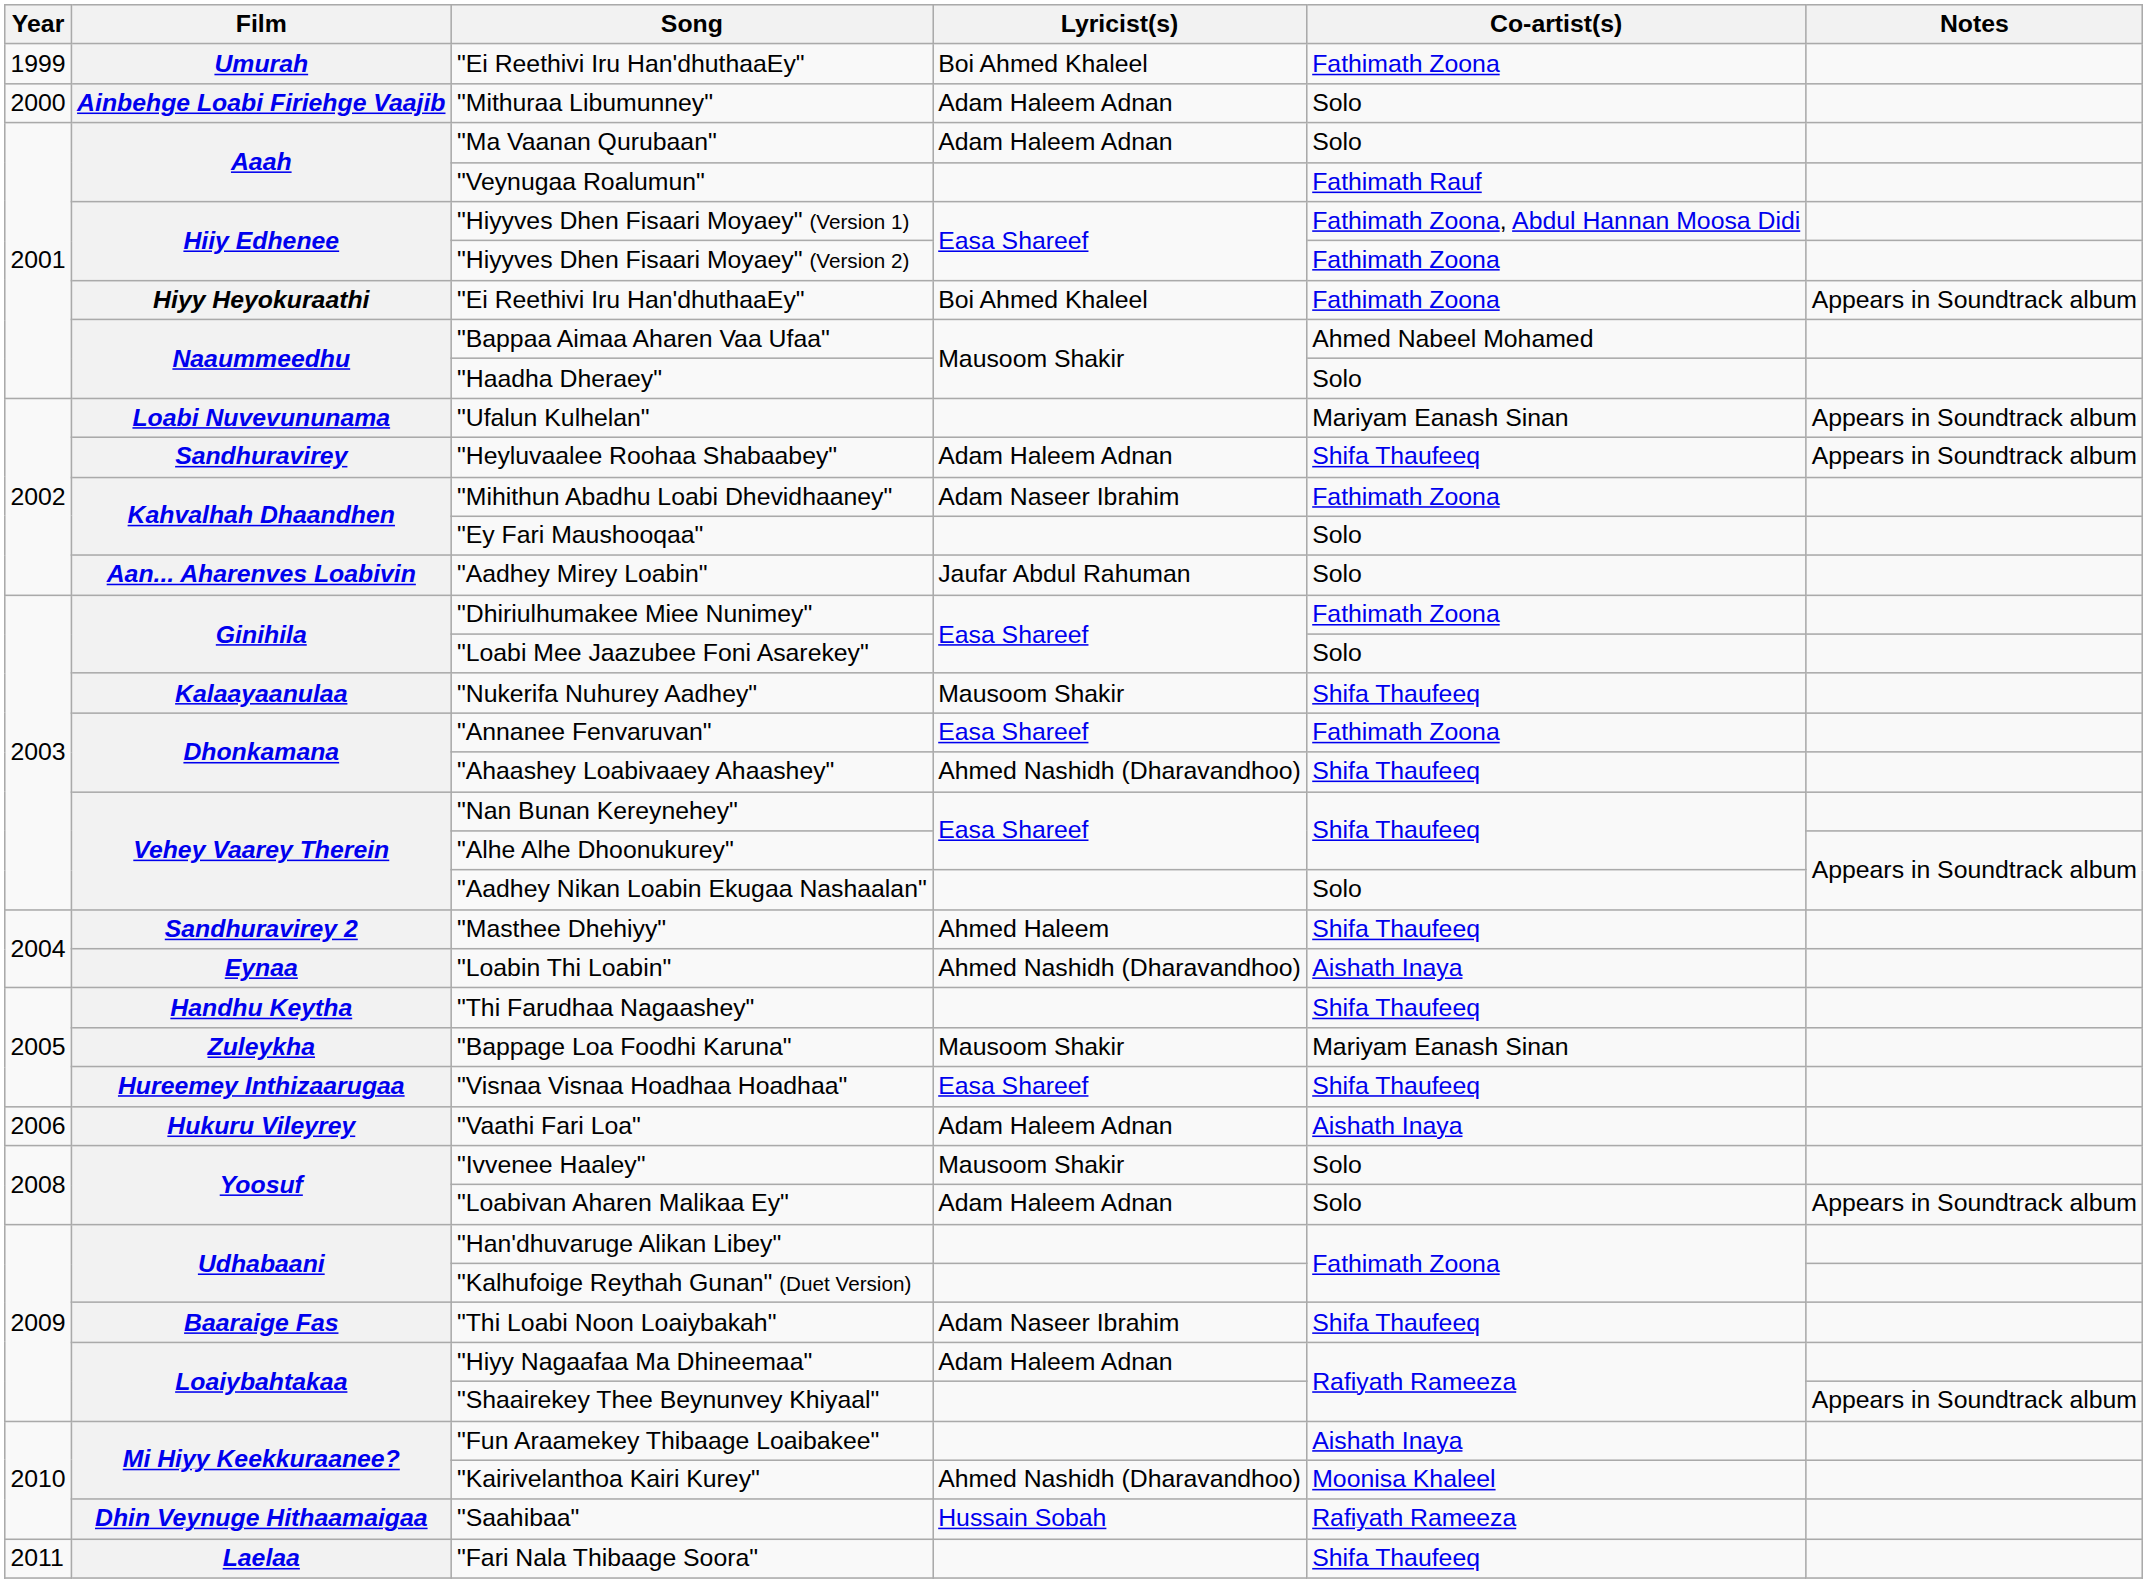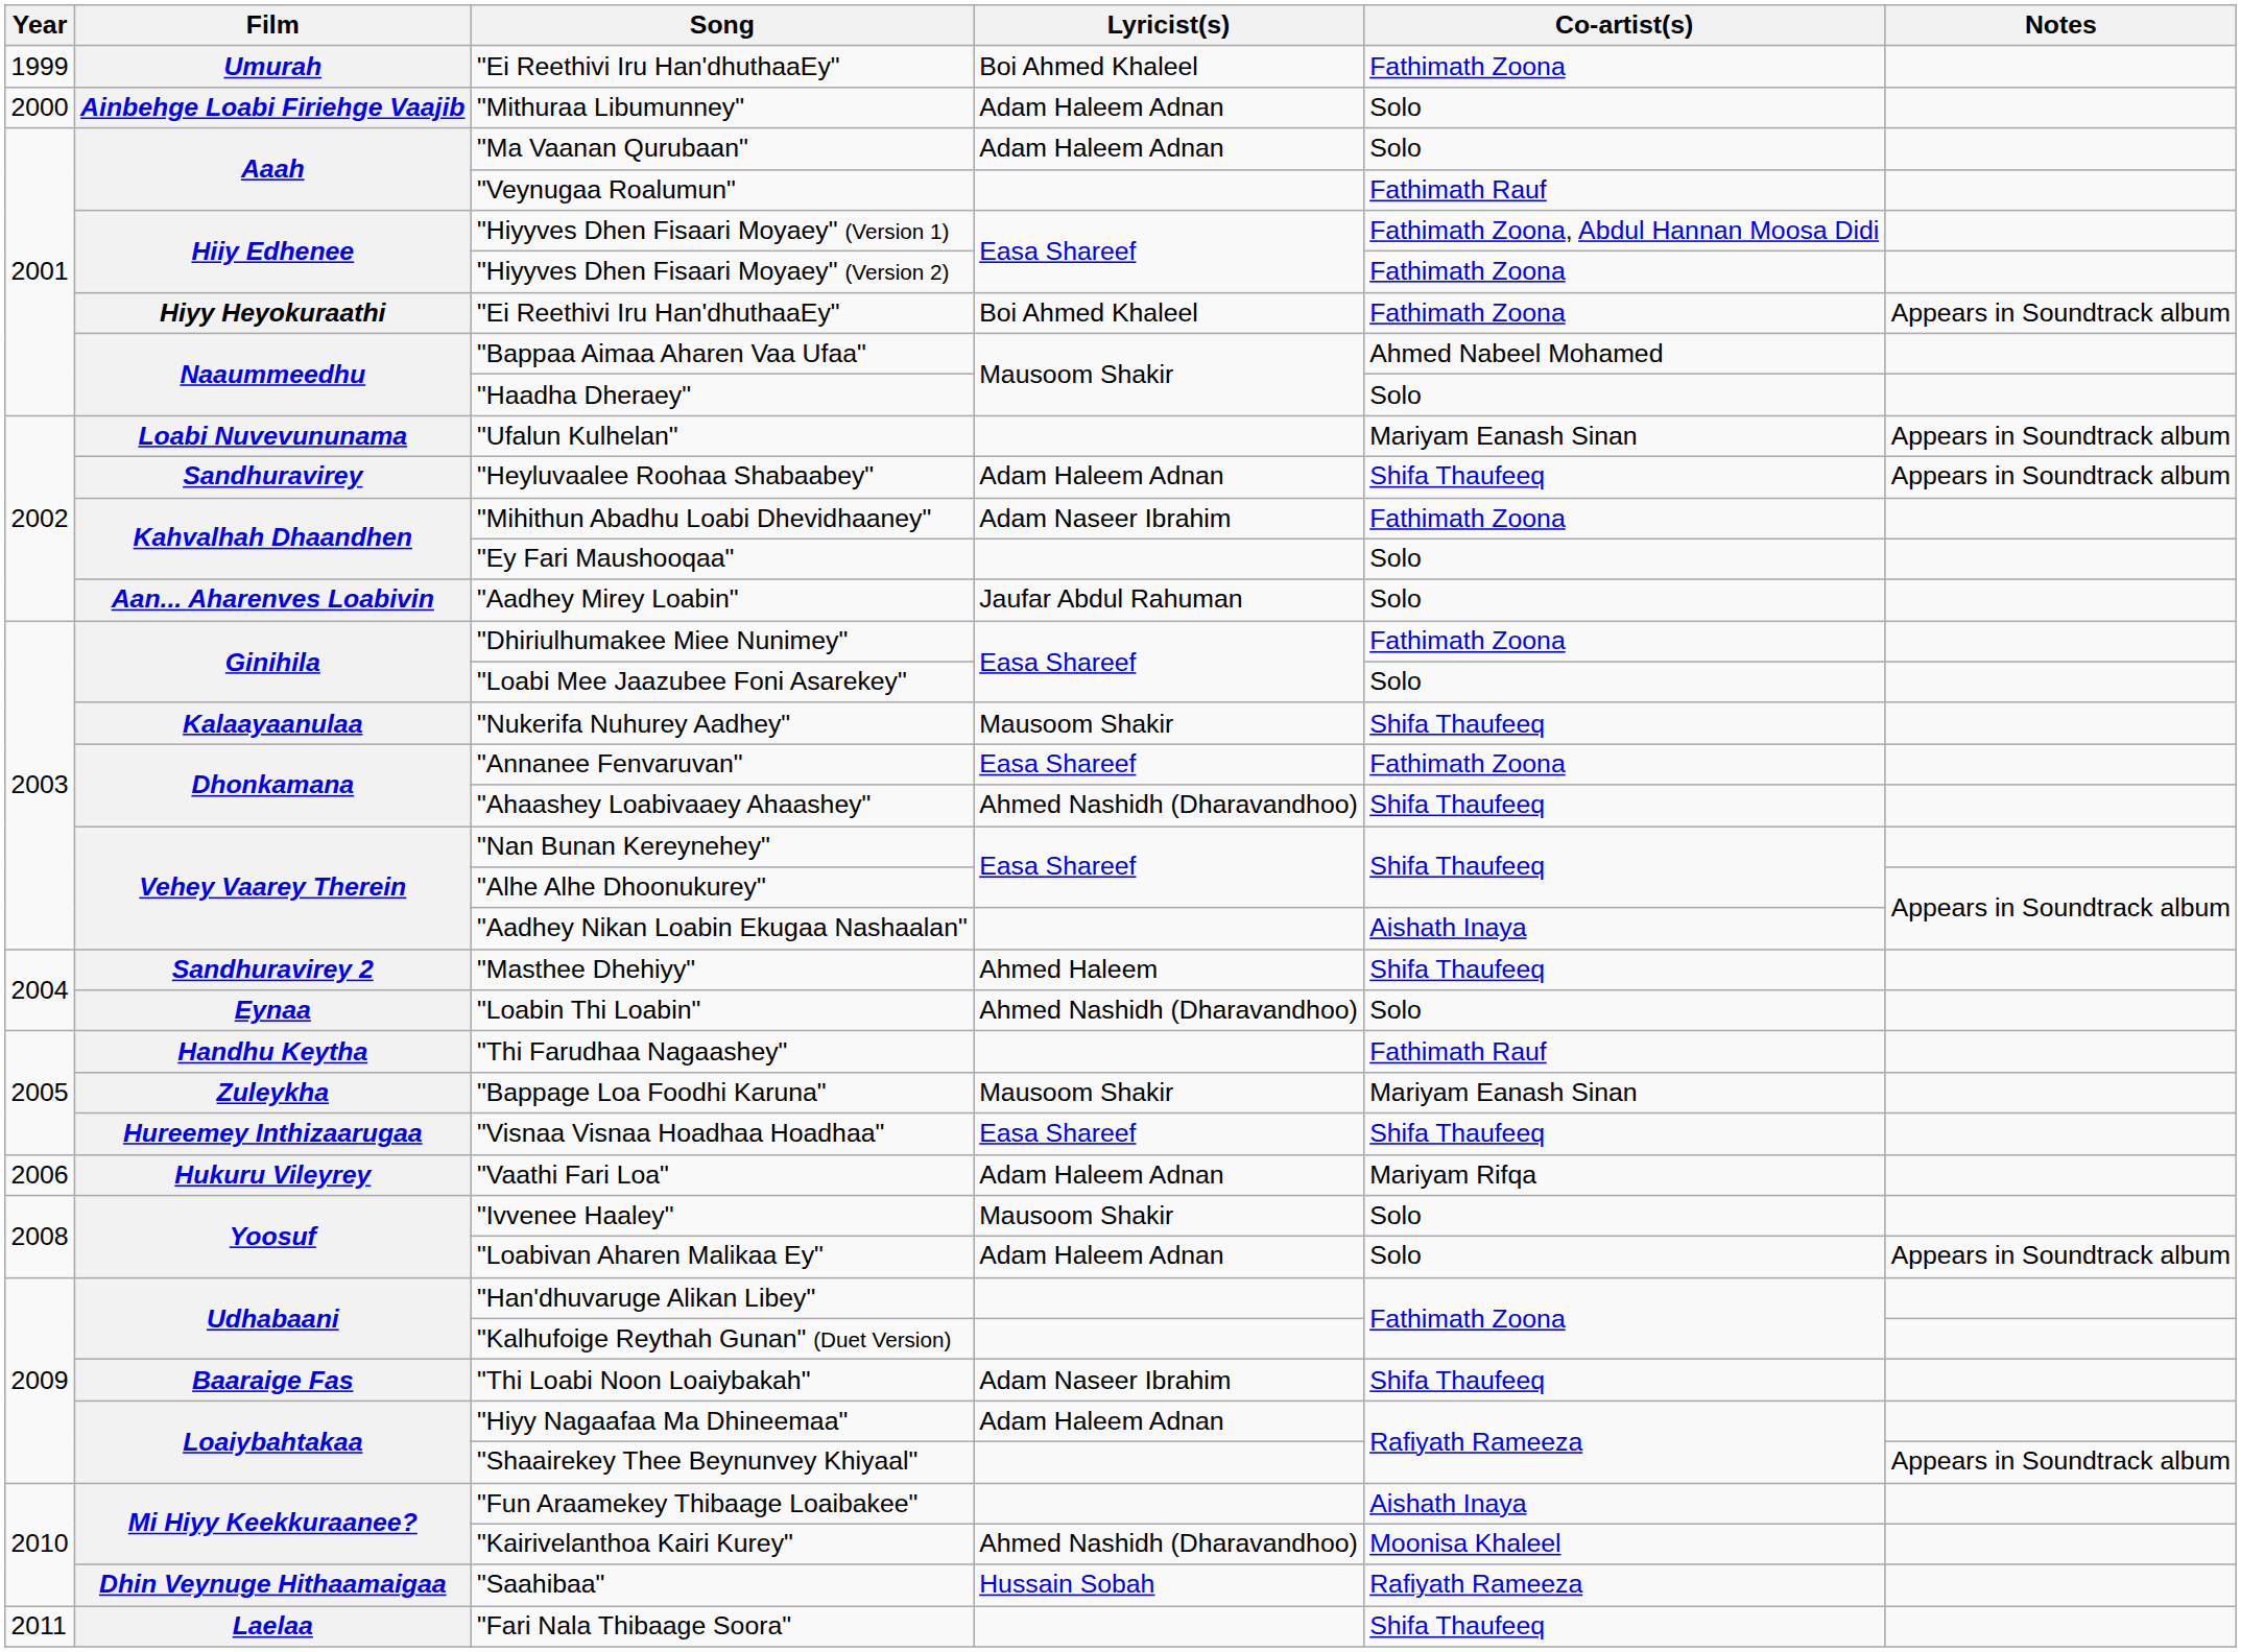"Aadhey Nikan Loabin Ekugaa Nashaalan" | Co-artist(s): Solo -> Aishath Inaya
"Loabin Thi Loabin" | Co-artist(s): Aishath Inaya -> Solo
"Thi Farudhaa Nagaashey" | Co-artist(s): Shifa Thaufeeq -> Fathimath Rauf
"Vaathi Fari Loa" | Co-artist(s): Aishath Inaya -> Mariyam Rifqa
